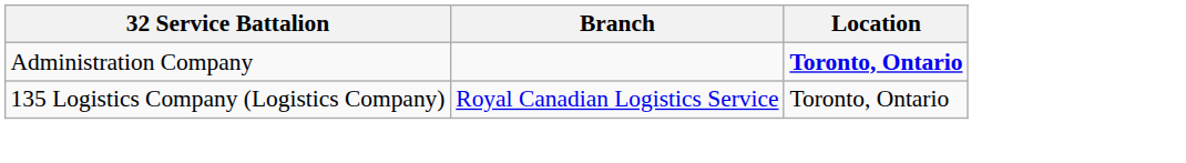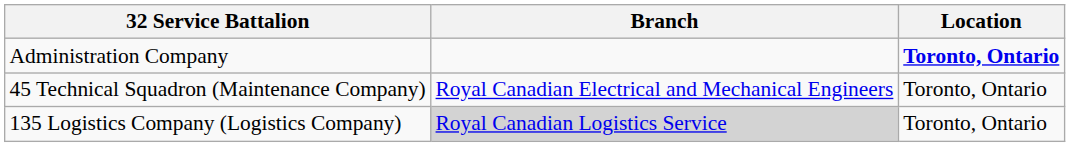+ row: 45 Technical Squadron (Maintenance Company) | Royal Canadian Electrical and Mechanical Engineers | Toronto, Ontario
135 Logistics Company (Logistics Company) | Branch: no background -> lightgrey background
